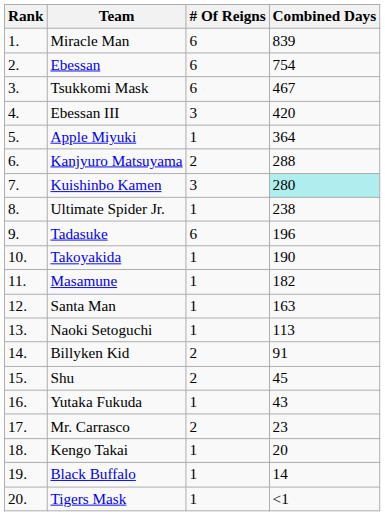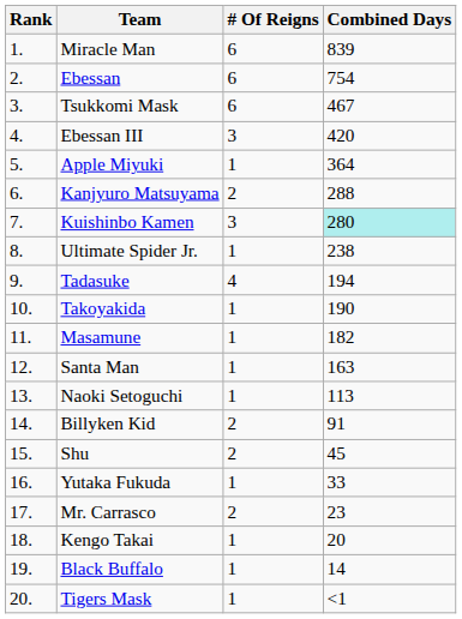Tadasuke | # Of Reigns: 6 -> 4
Tadasuke | Combined Days: 196 -> 194
Yutaka Fukuda | Combined Days: 43 -> 33
